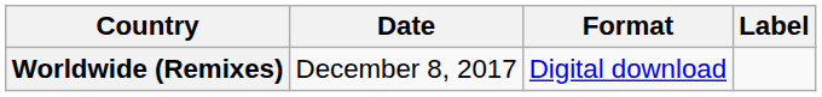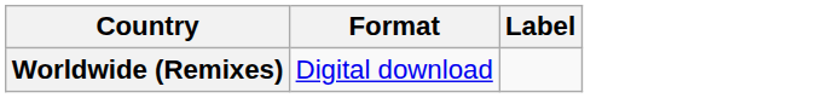- column: Date | December 8, 2017
